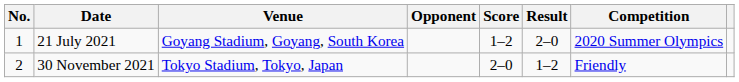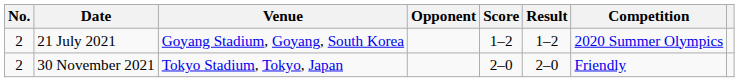21 July 2021 | No.: 1 -> 2
21 July 2021 | Result: 2–0 -> 1–2
30 November 2021 | Result: 1–2 -> 2–0
